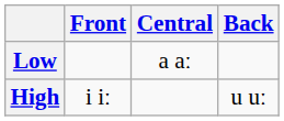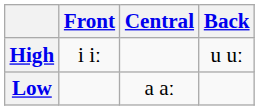rows swapped: High <-> Low
